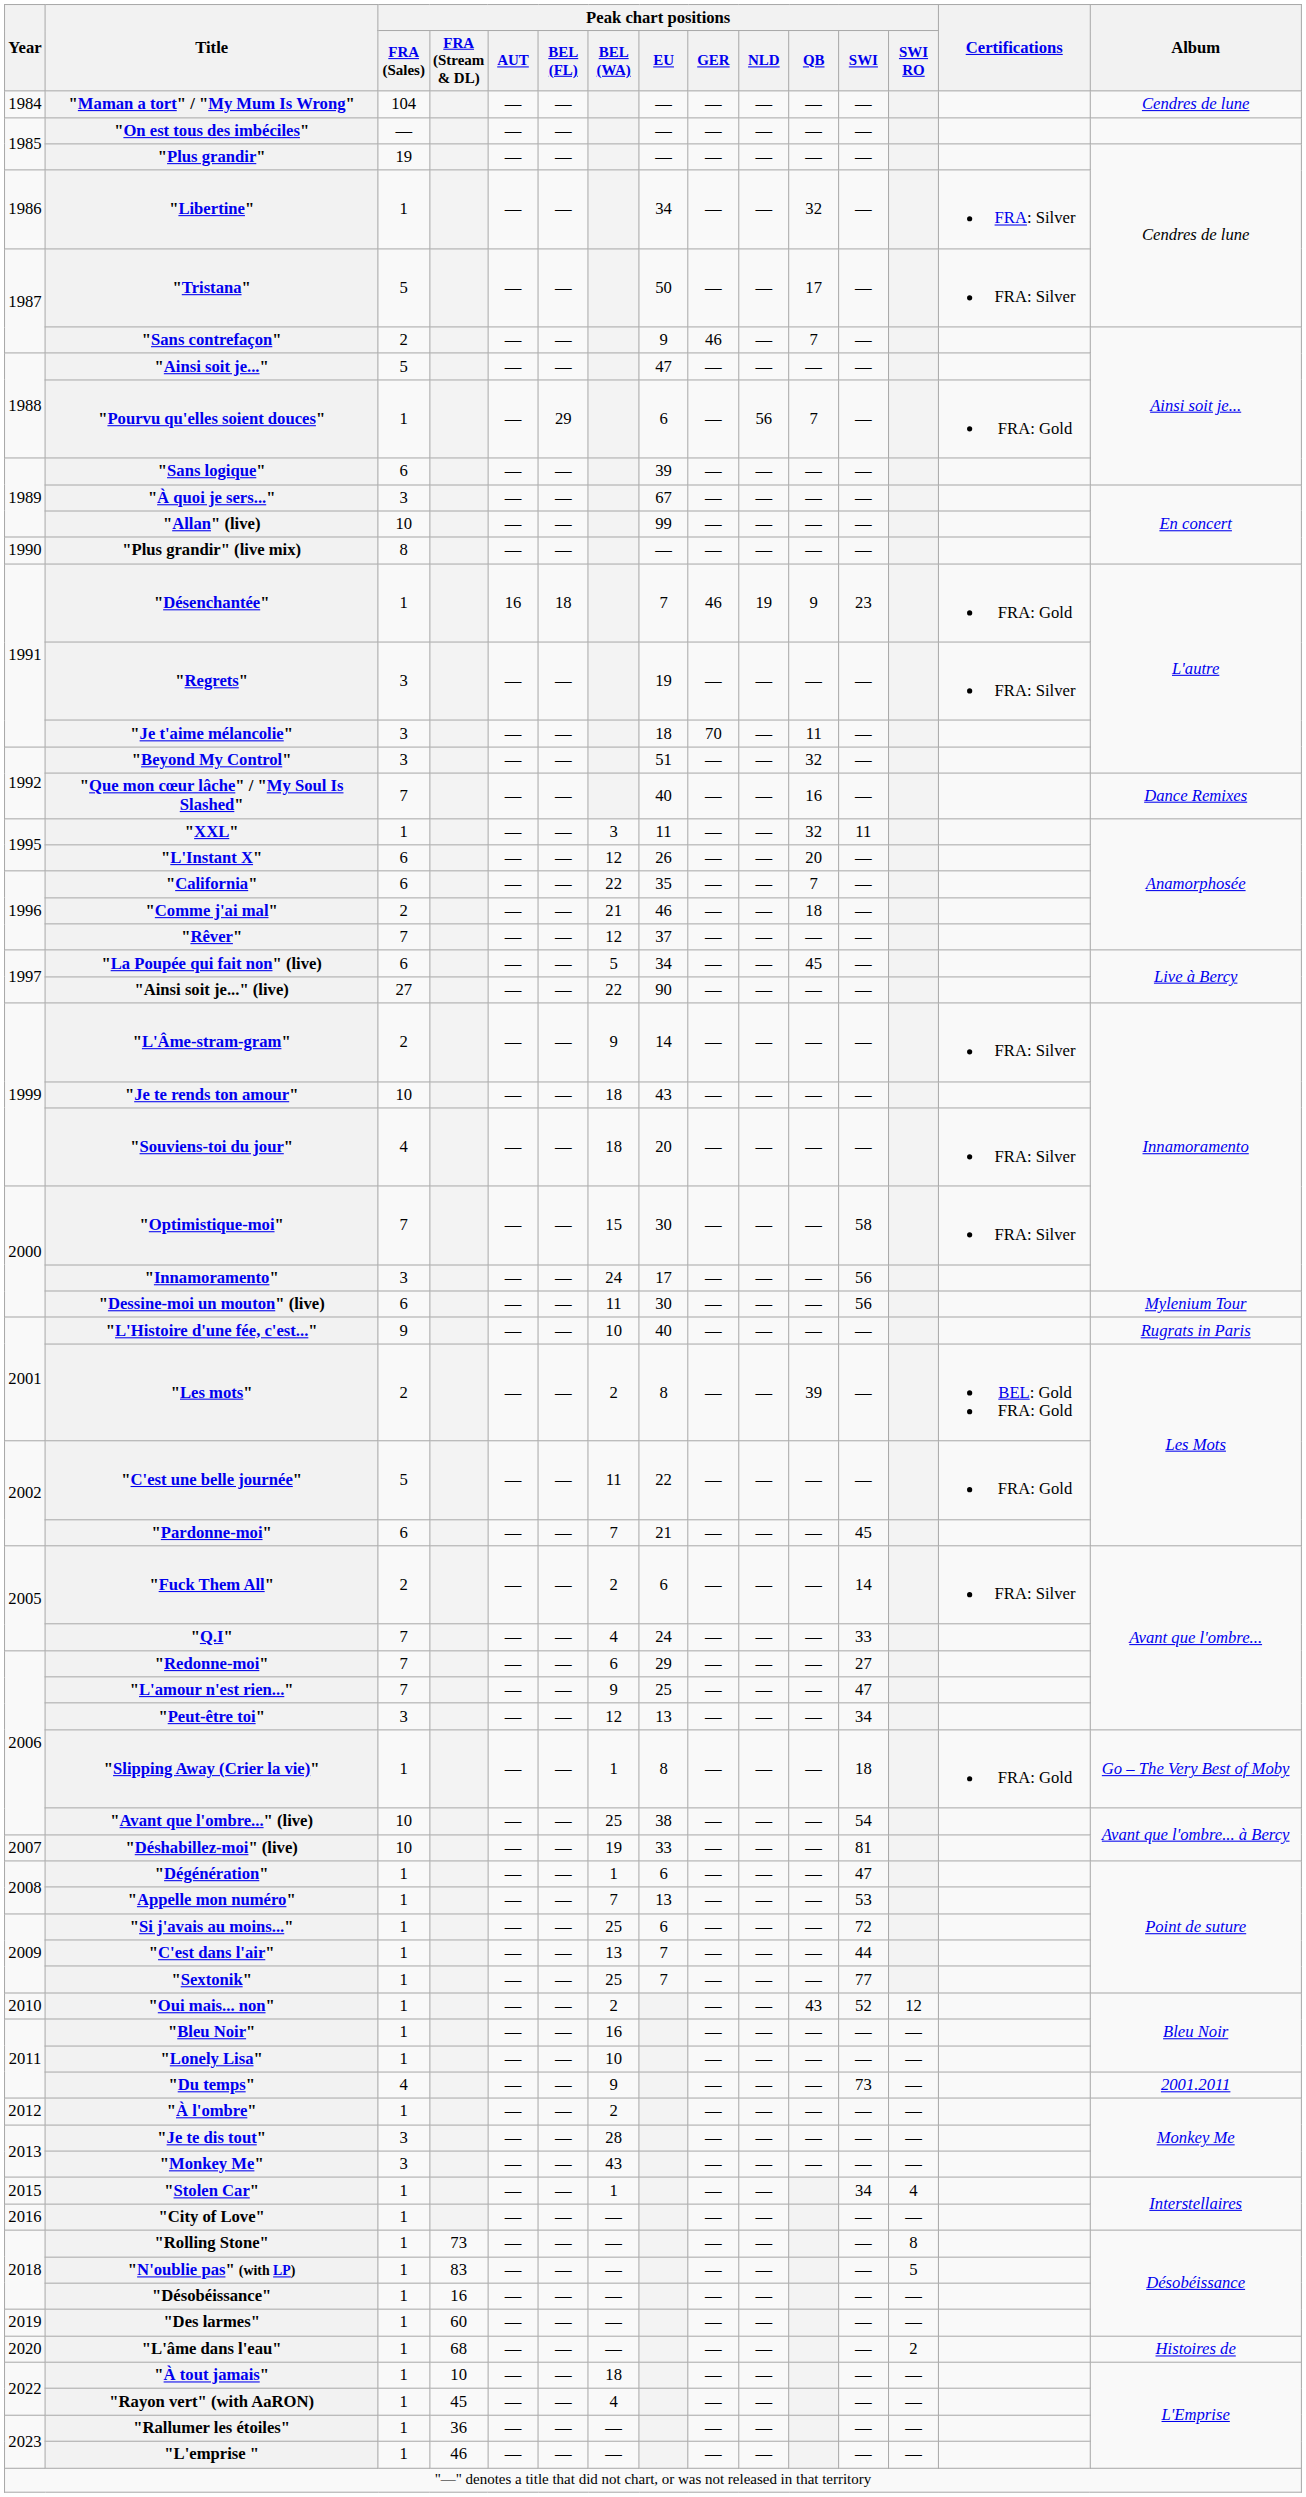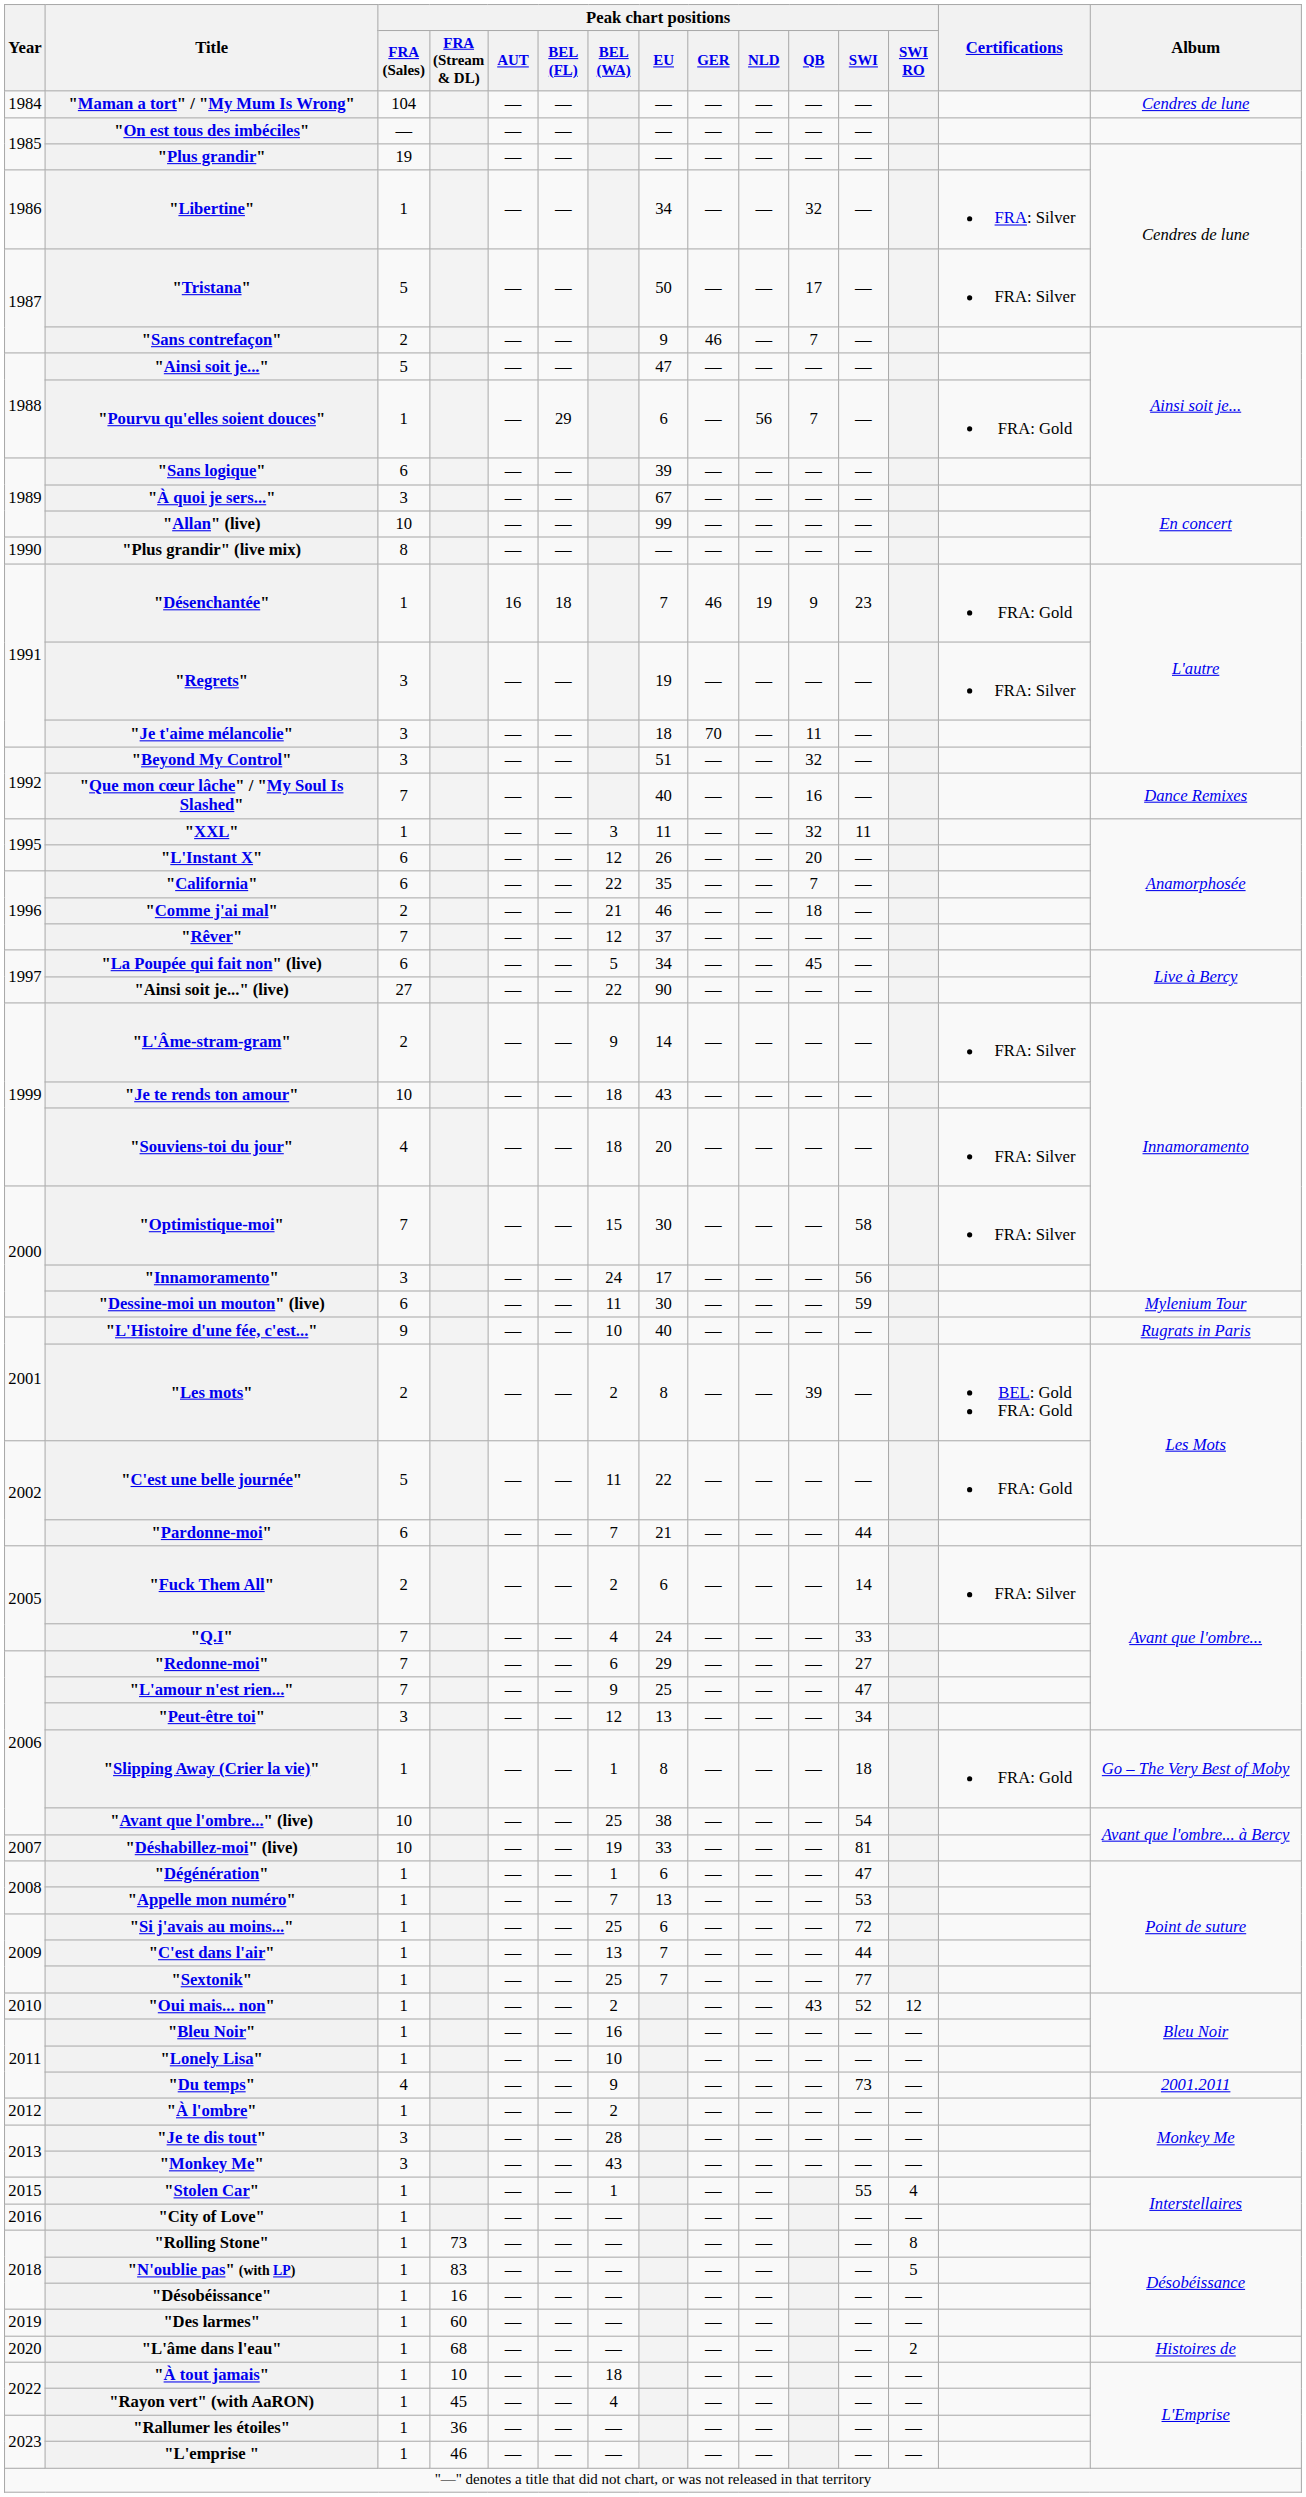"Dessine-moi un mouton" (live) | Peak chart positions / SWI: 56 -> 59
"Pardonne-moi" | Peak chart positions / SWI: 45 -> 44
"Stolen Car" | Peak chart positions / SWI: 34 -> 55
